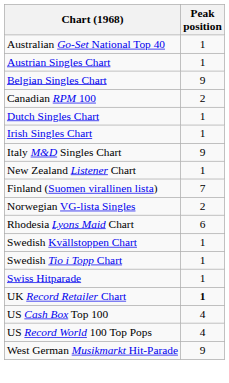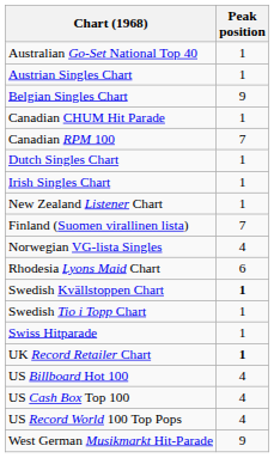+ row: Canadian CHUM Hit Parade | 1
Canadian RPM 100 | Peak position: 2 -> 7
- row: Italy M&D Singles Chart | 9
Norwegian VG-lista Singles | Peak position: 2 -> 4
Swedish Kvällstoppen Chart | Peak position: normal -> bold
+ row: US Billboard Hot 100 | 4
